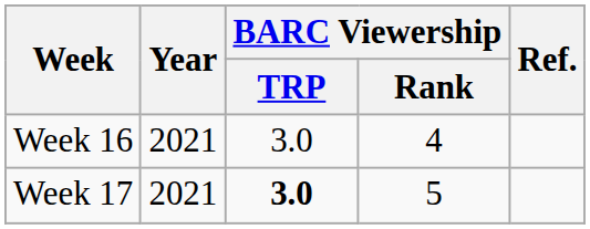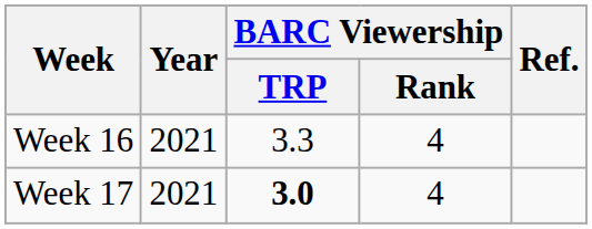Week 16 | BARC Viewership / TRP: 3.0 -> 3.3
Week 17 | BARC Viewership / Rank: 5 -> 4
